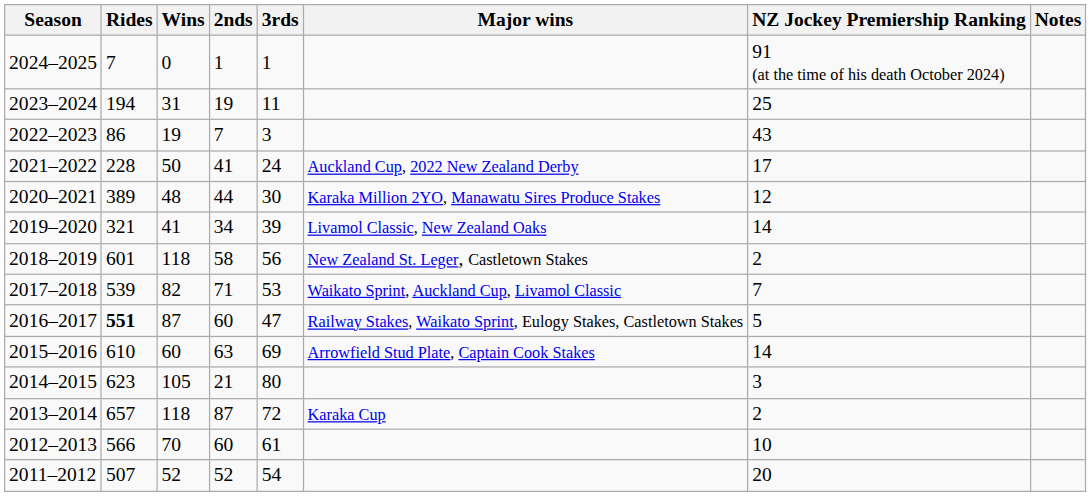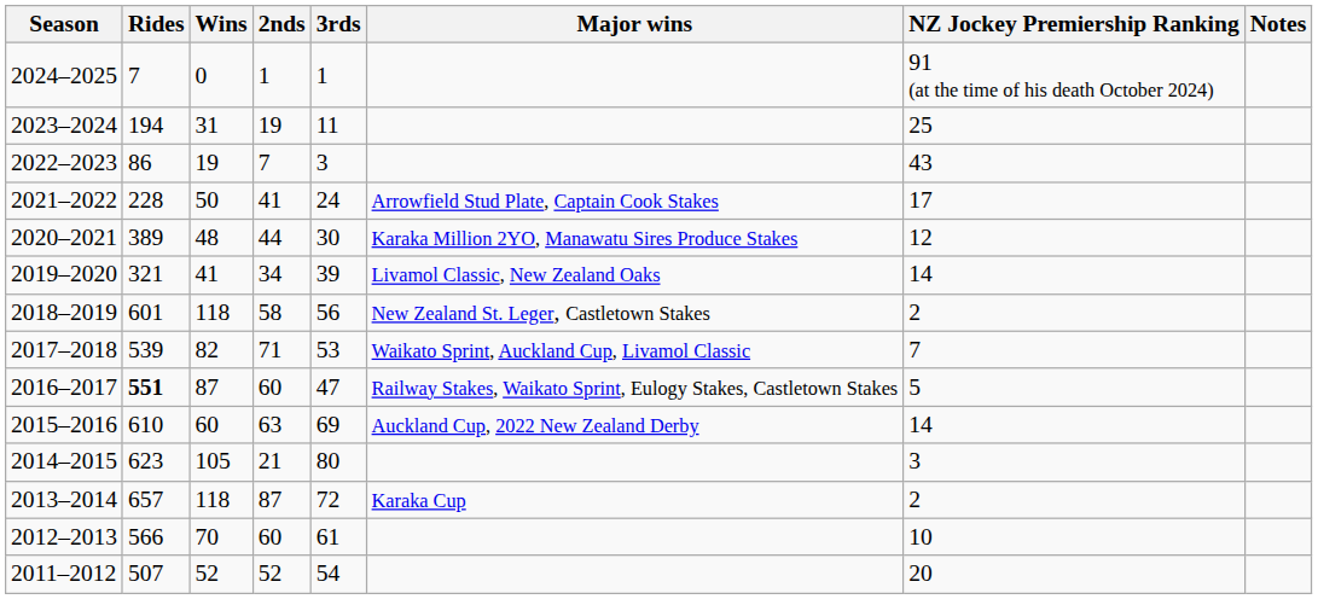2021–2022 | Major wins: Auckland Cup, 2022 New Zealand Derby -> Arrowfield Stud Plate, Captain Cook Stakes
2015–2016 | Major wins: Arrowfield Stud Plate, Captain Cook Stakes -> Auckland Cup, 2022 New Zealand Derby
